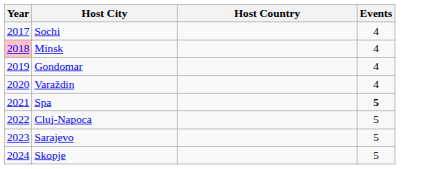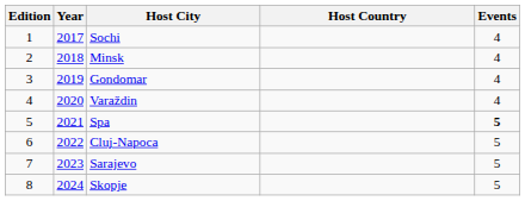+ column: Edition | 1 | 2 | 3 | 4 | 5 | 6 | 7 | 8
Minsk | Year: pink background -> no background
